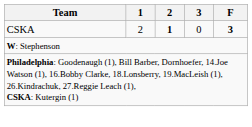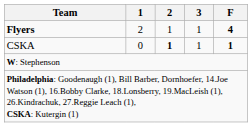+ row: Flyers | 2 | 1 | 1 | 4
CSKA | 1: 2 -> 0
CSKA | 3: 0 -> 1
CSKA | F: 3 -> 1
